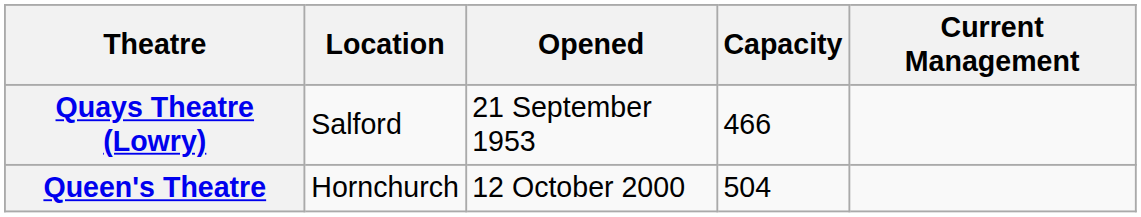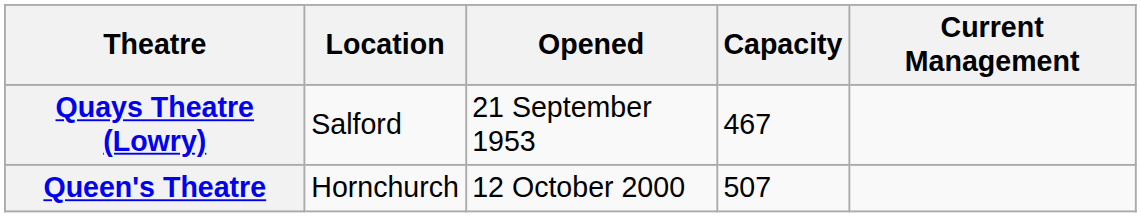Quays Theatre (Lowry) | Capacity: 466 -> 467
Queen's Theatre | Capacity: 504 -> 507
